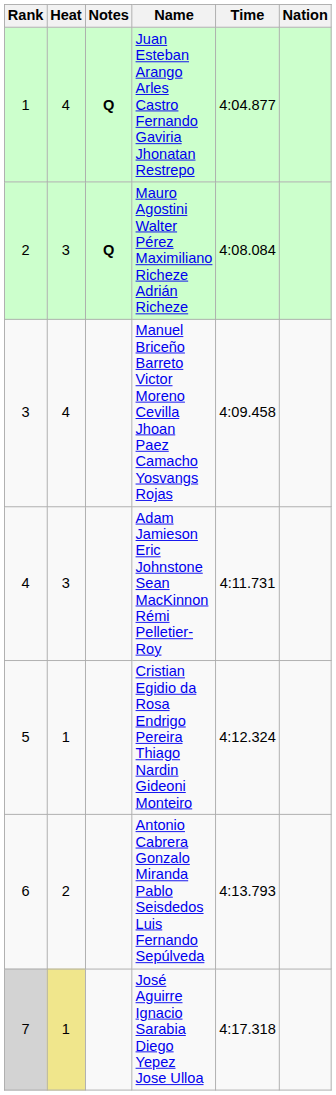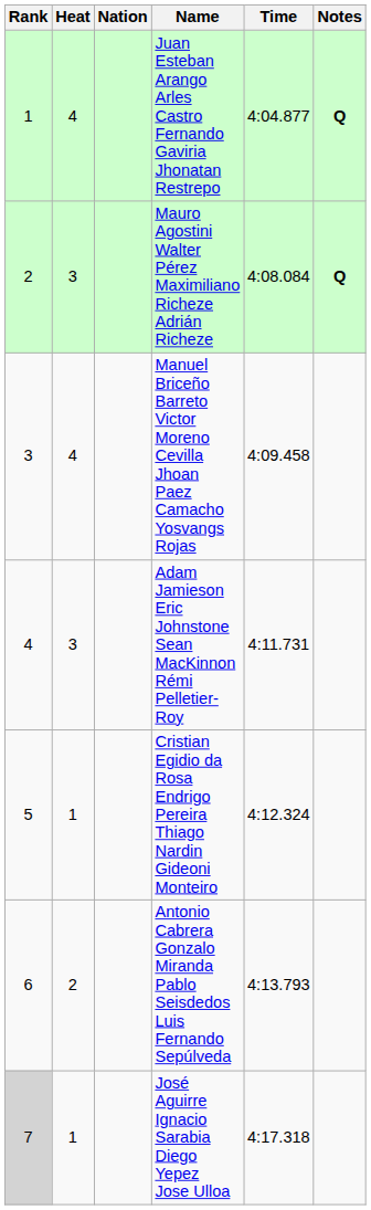columns swapped: Nation <-> Notes
José Aguirre Ignacio Sarabia Diego Yepez Jose Ulloa | Heat: khaki background -> no background
